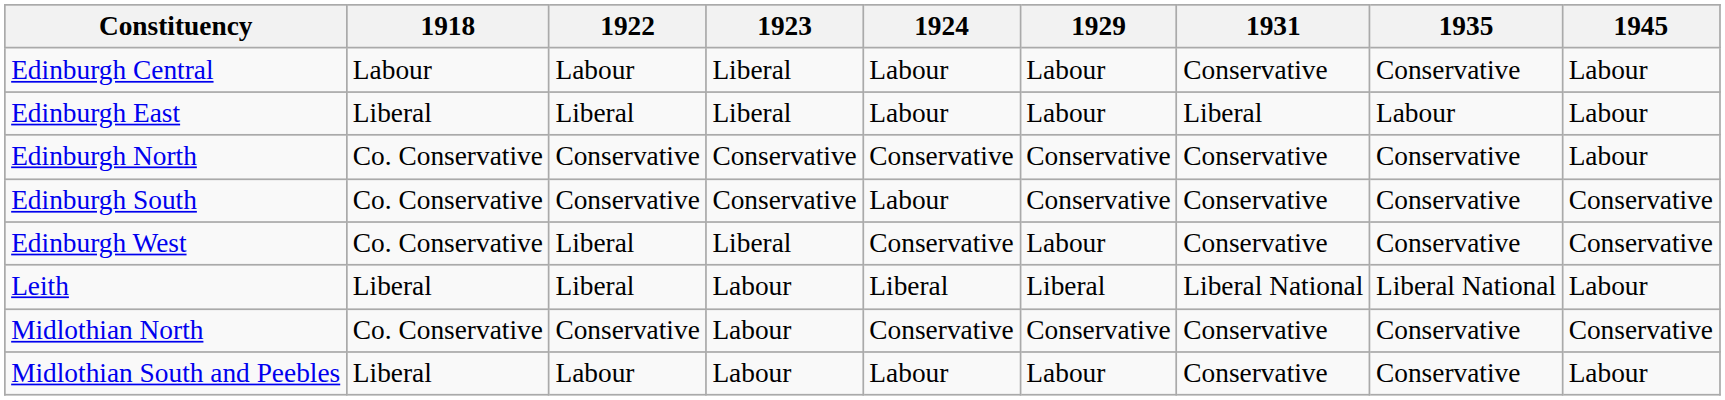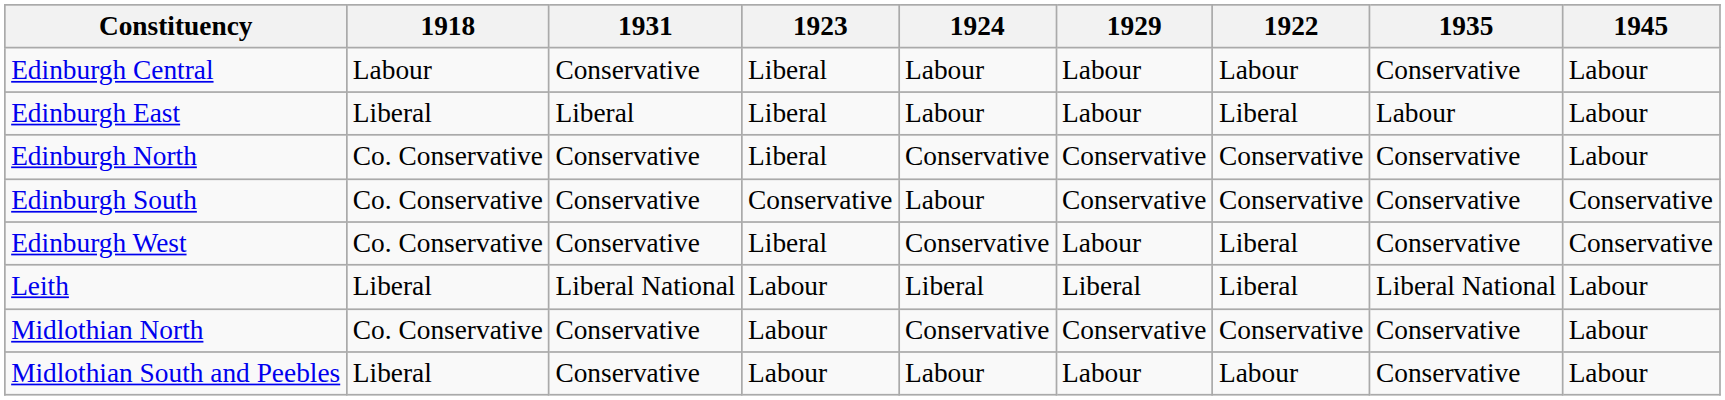columns swapped: 1922 <-> 1931
Edinburgh North | 1923: Conservative -> Liberal
Midlothian North | 1945: Conservative -> Labour
